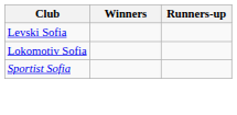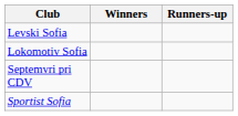+ row: Septemvri pri CDV
